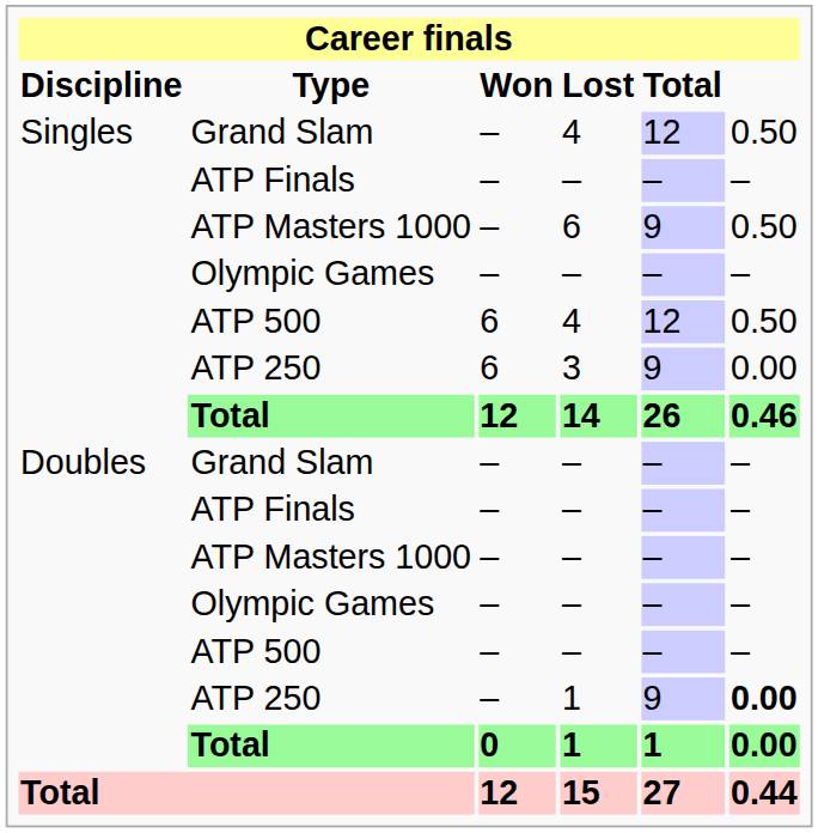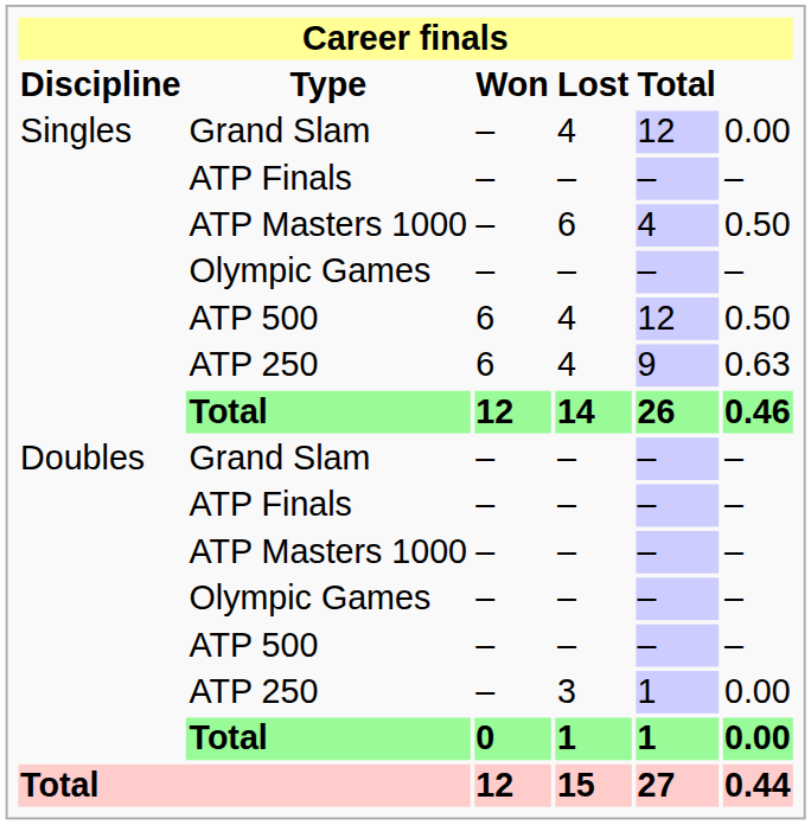Singles / Grand Slam | column 6: 0.50 -> 0.00
Singles / ATP Masters 1000 | Total: 9 -> 4
Singles / ATP 250 | Lost: 3 -> 4
Singles / ATP 250 | column 6: 0.00 -> 0.63
Doubles / ATP 250 | Lost: 1 -> 3
Doubles / ATP 250 | Total: 9 -> 1
Doubles / ATP 250 | column 6: bold -> normal
